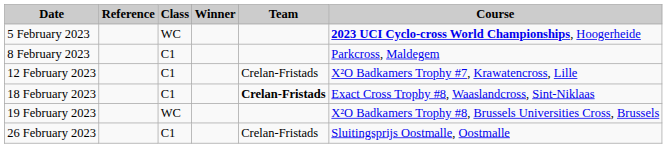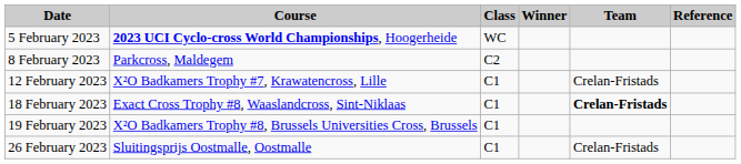columns swapped: Course <-> Reference
8 February 2023 | Class: C1 -> C2
19 February 2023 | Class: WC -> C1
